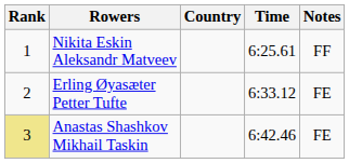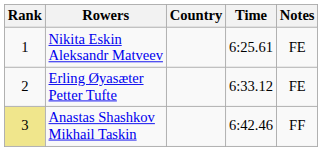Nikita Eskin Aleksandr Matveev | Notes: FF -> FE
Anastas Shashkov Mikhail Taskin | Notes: FE -> FF
